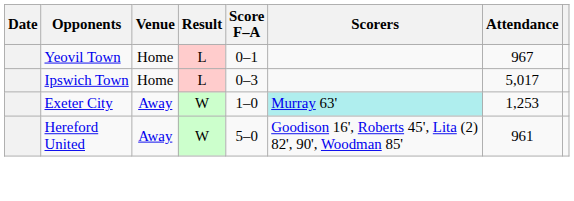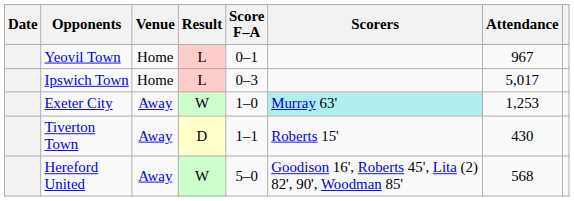+ row: Tiverton Town | Away | D | 1–1 | Roberts 15' | 430
Hereford United | Attendance: 961 -> 568
